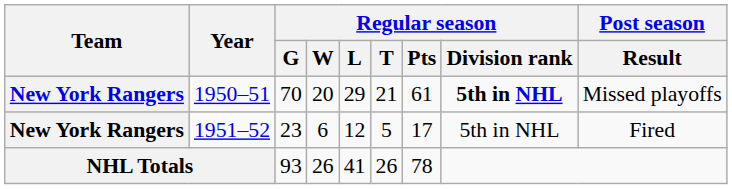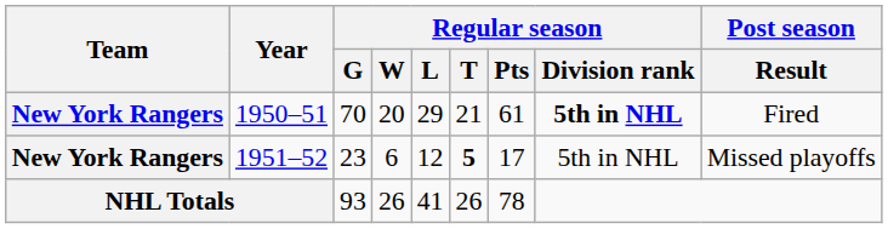1950–51 | Post season / Result: Missed playoffs -> Fired
1951–52 | Regular season / T: normal -> bold
1951–52 | Post season / Result: Fired -> Missed playoffs
